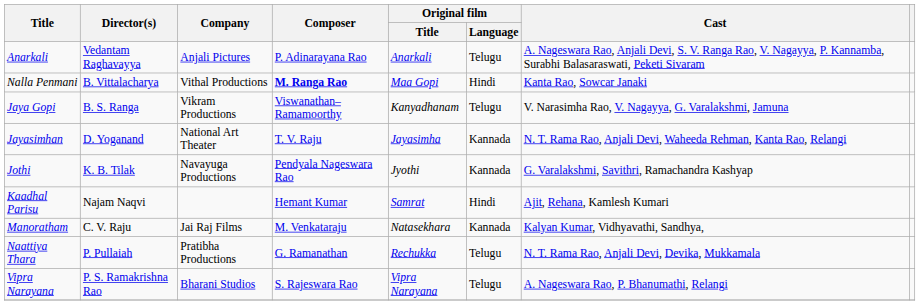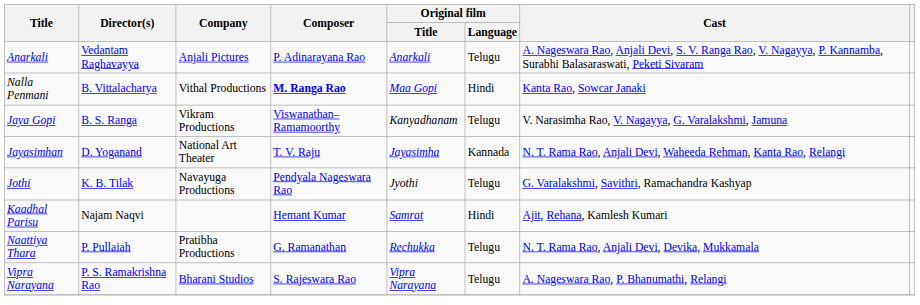Jothi | Original film / Language: Kannada -> Telugu
- row: Manoratham | C. V. Raju | Jai Raj Films | M. Venkataraju | Natasekhara | Kannada | Kalyan Kumar, Vidhyavathi, Sandhya,
